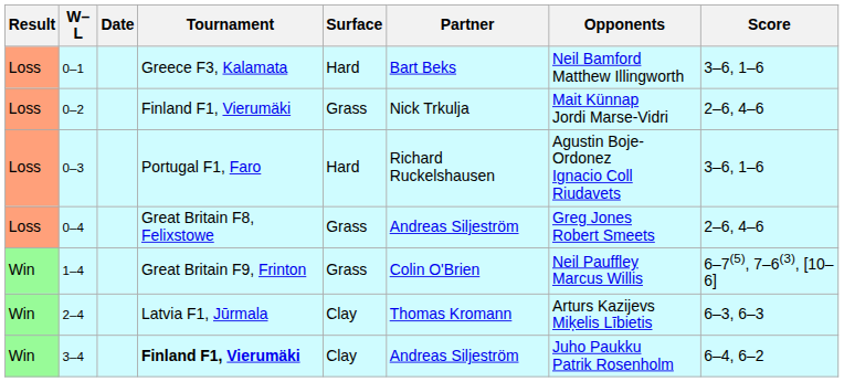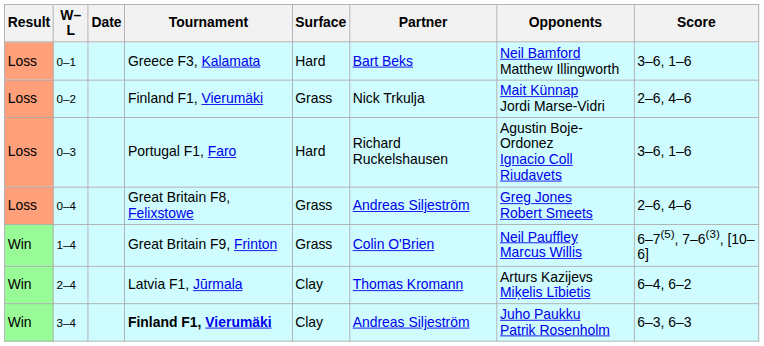2–4 | Score: 6–3, 6–3 -> 6–4, 6–2
3–4 | Score: 6–4, 6–2 -> 6–3, 6–3
